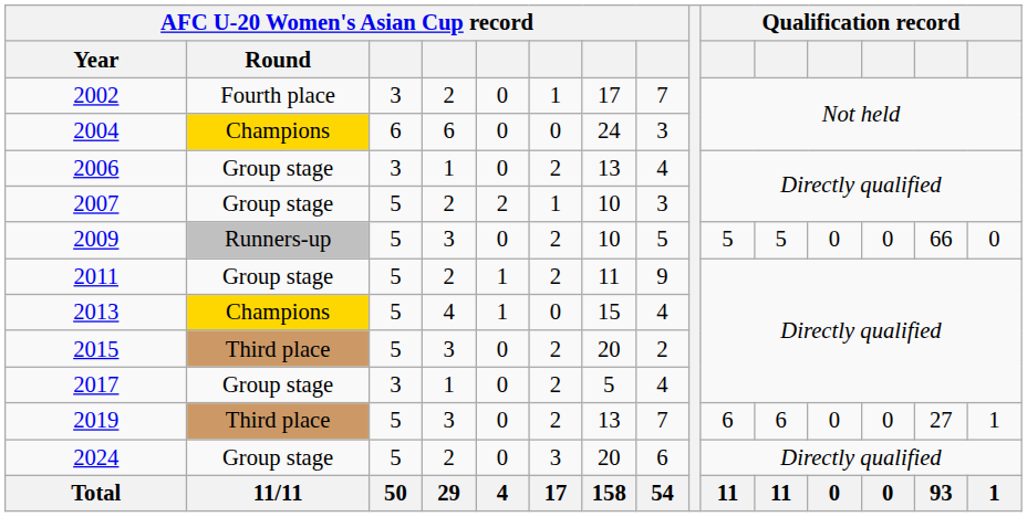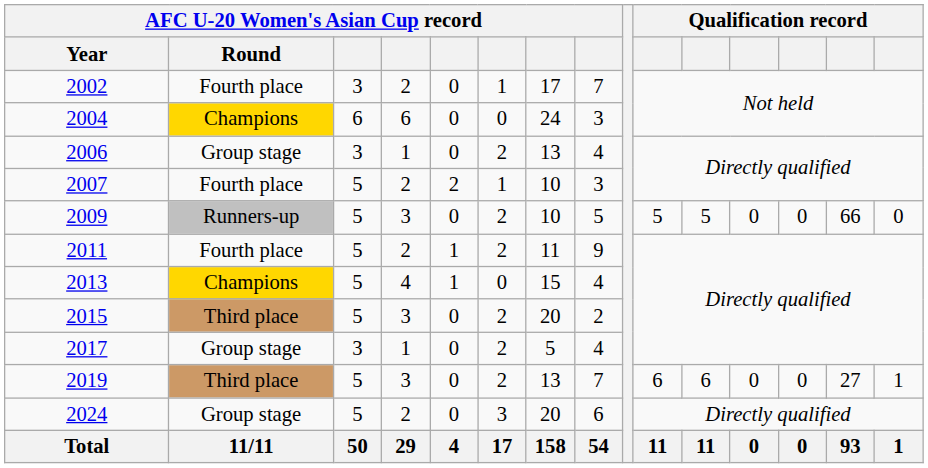2007 | AFC U-20 Women's Asian Cup record / Round: Group stage -> Fourth place
2011 | AFC U-20 Women's Asian Cup record / Round: Group stage -> Fourth place
